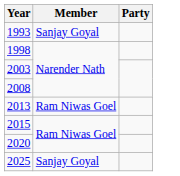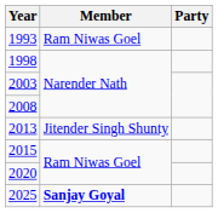1993 | Member: Sanjay Goyal -> Ram Niwas Goel
2013 | Member: Ram Niwas Goel -> Jitender Singh Shunty
2025 | Member: normal -> bold
